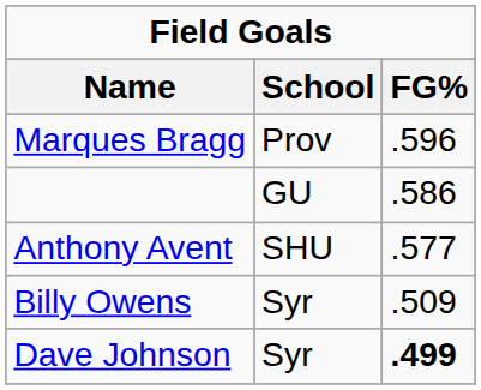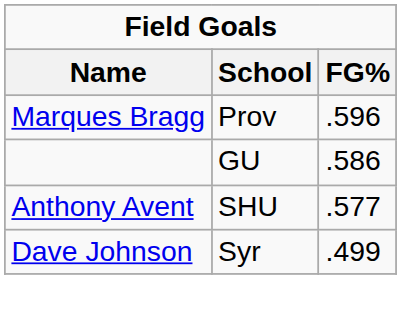- row: Billy Owens | Syr | .509
Dave Johnson | FG%: bold -> normal
